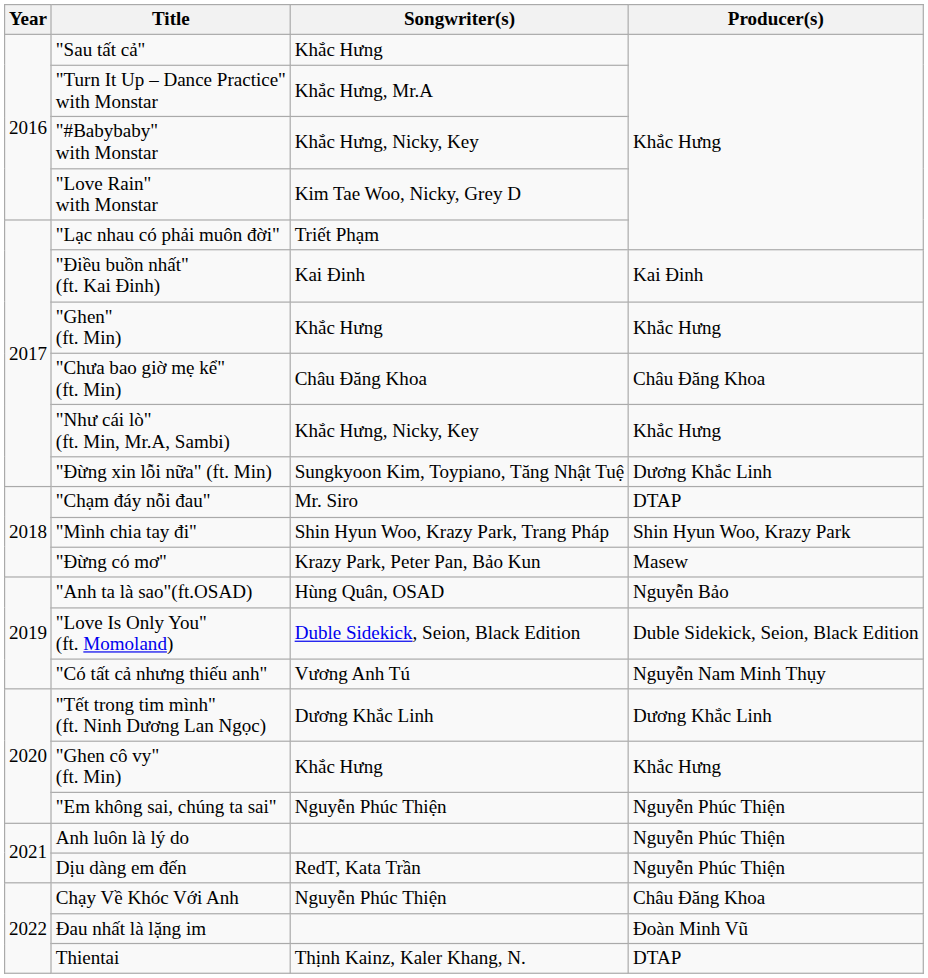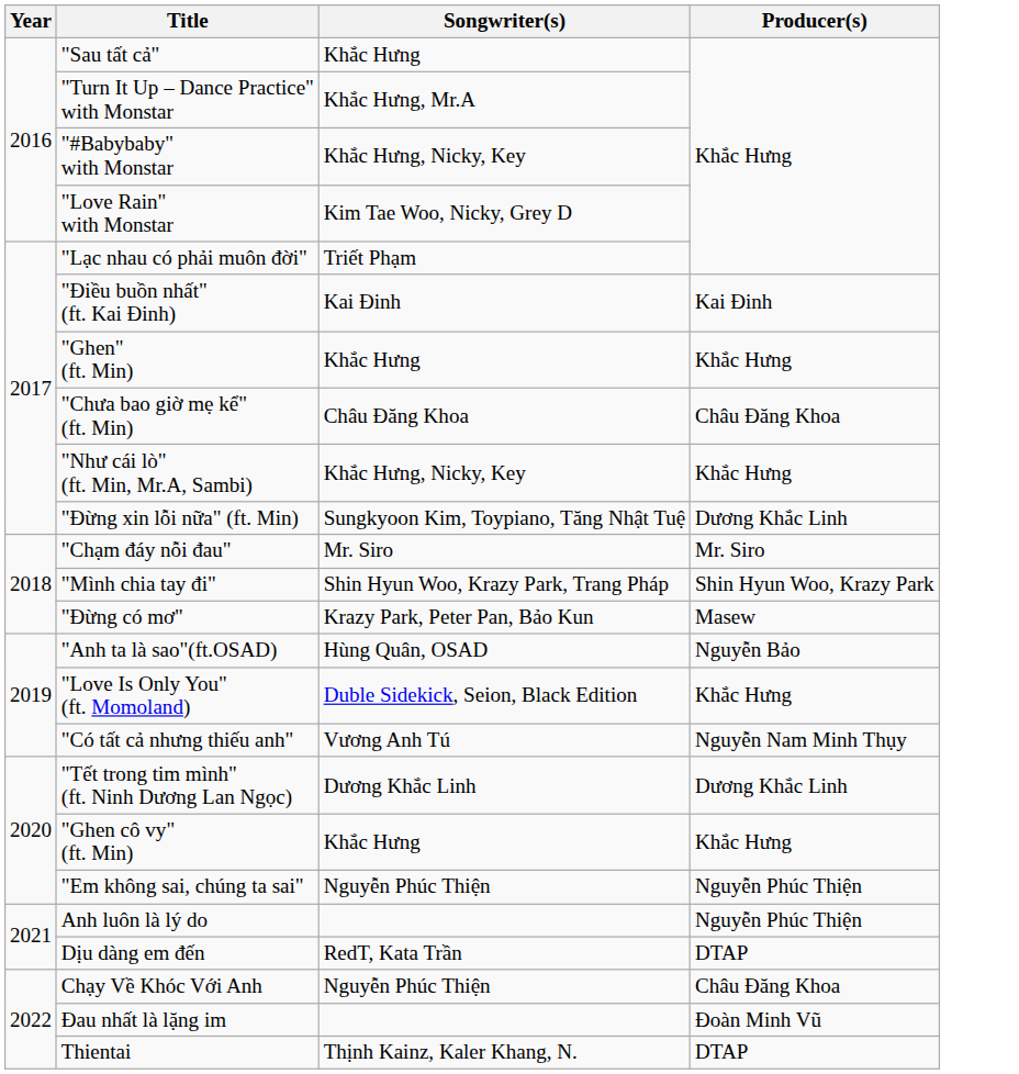"Chạm đáy nỗi đau" | Producer(s): DTAP -> Mr. Siro
"Love Is Only You" (ft. Momoland) | Producer(s): Duble Sidekick, Seion, Black Edition -> Khắc Hưng
Dịu dàng em đến | Producer(s): Nguyễn Phúc Thiện -> DTAP
